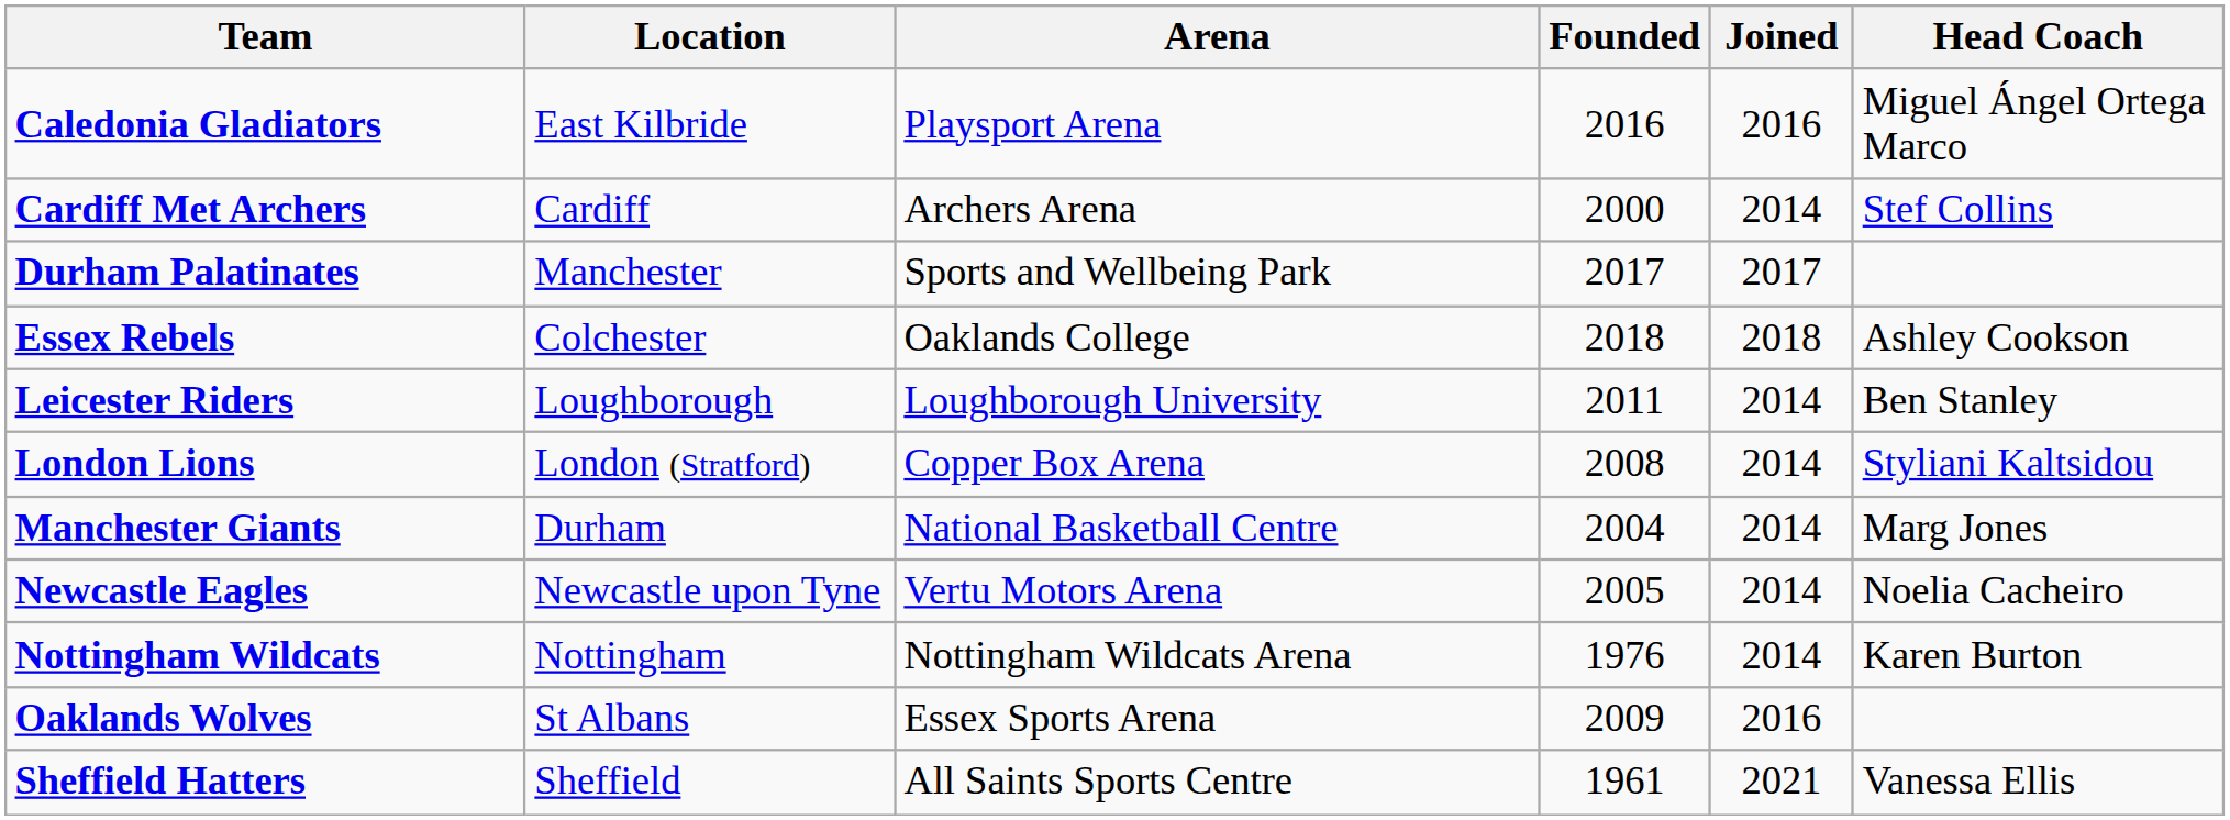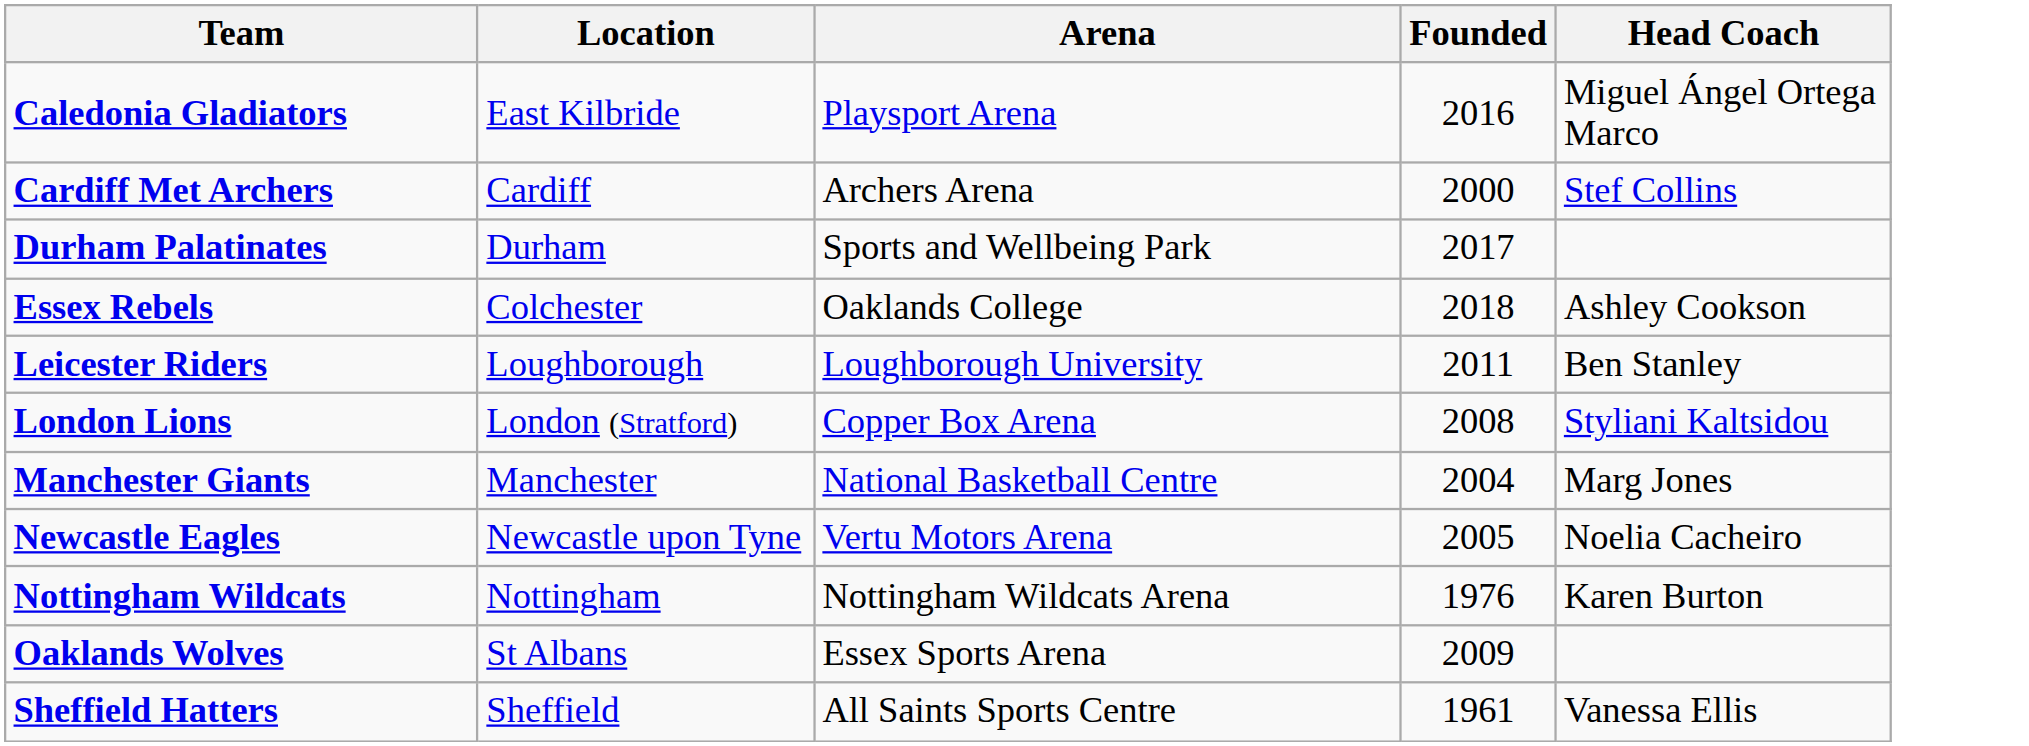- column: Joined | 2016 | 2014 | 2017 | 2018 | 2014 | 2014 | 2014 | 2014 | 2014 | 2016 | 2021
Durham Palatinates | Location: Manchester -> Durham
Manchester Giants | Location: Durham -> Manchester
